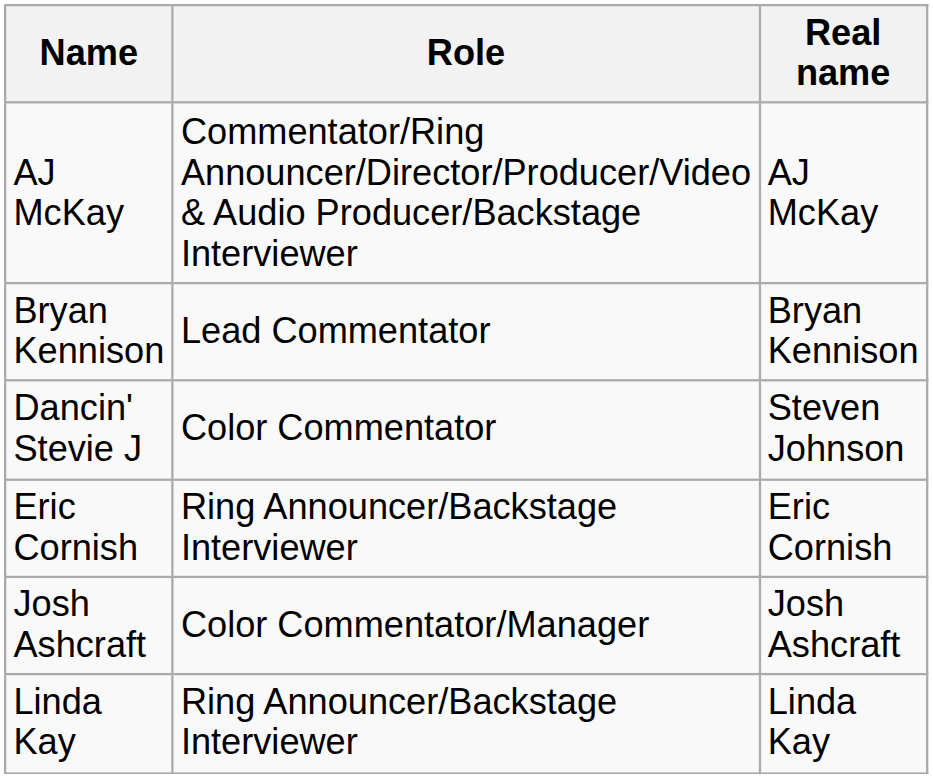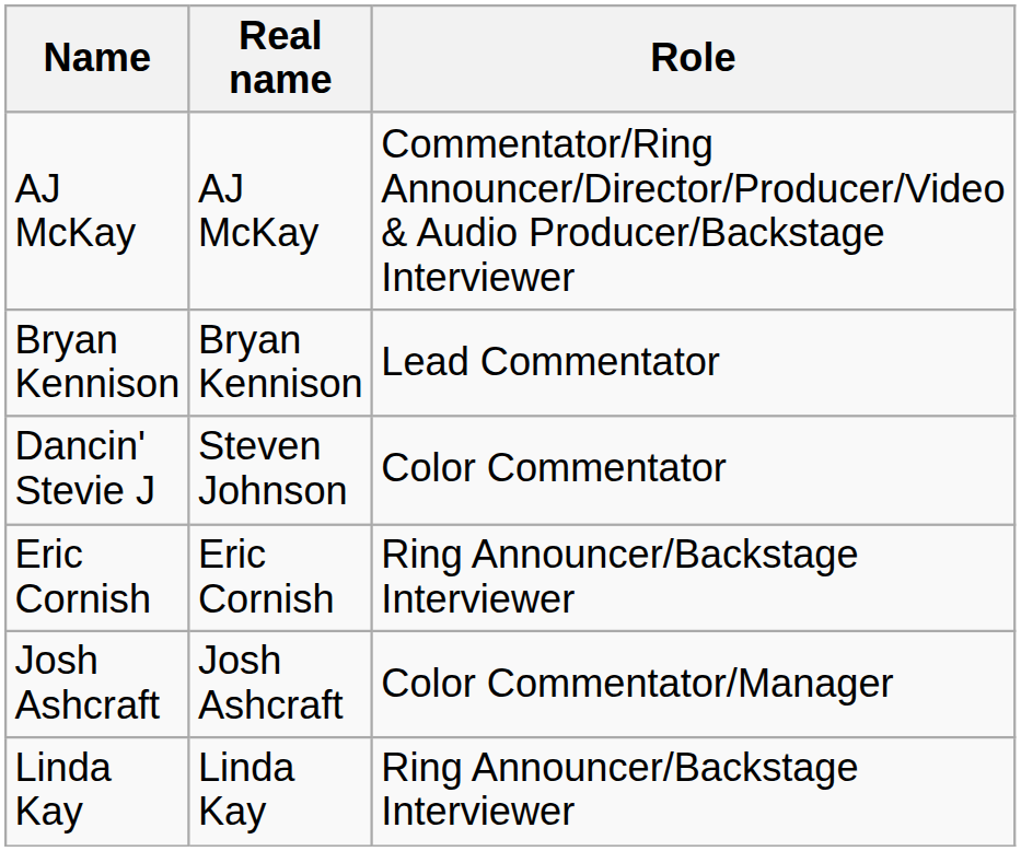columns swapped: Real name <-> Role
